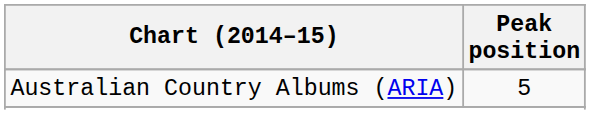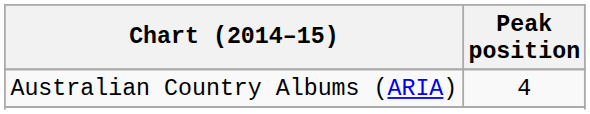Australian Country Albums (ARIA) | Peak position: 5 -> 4
